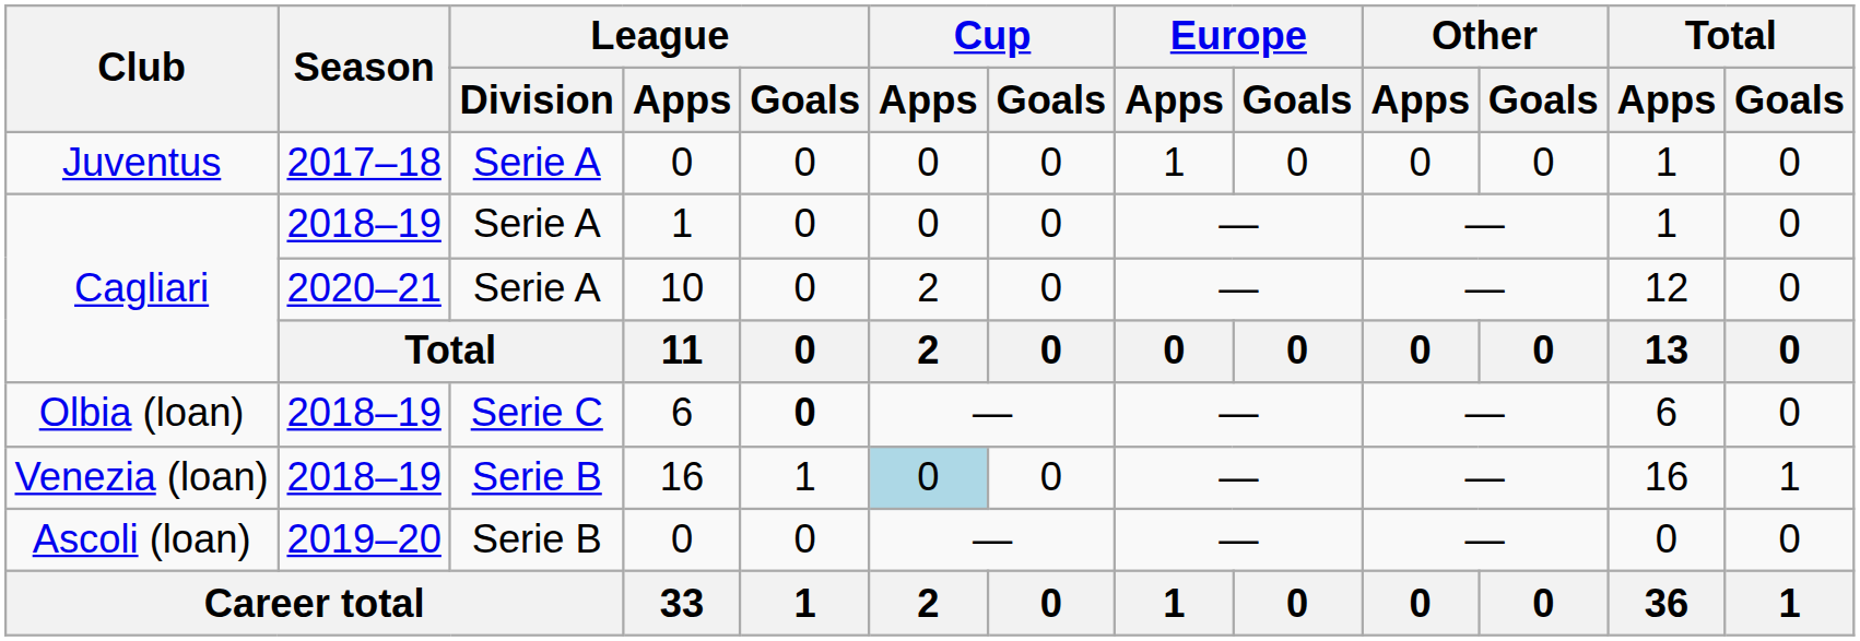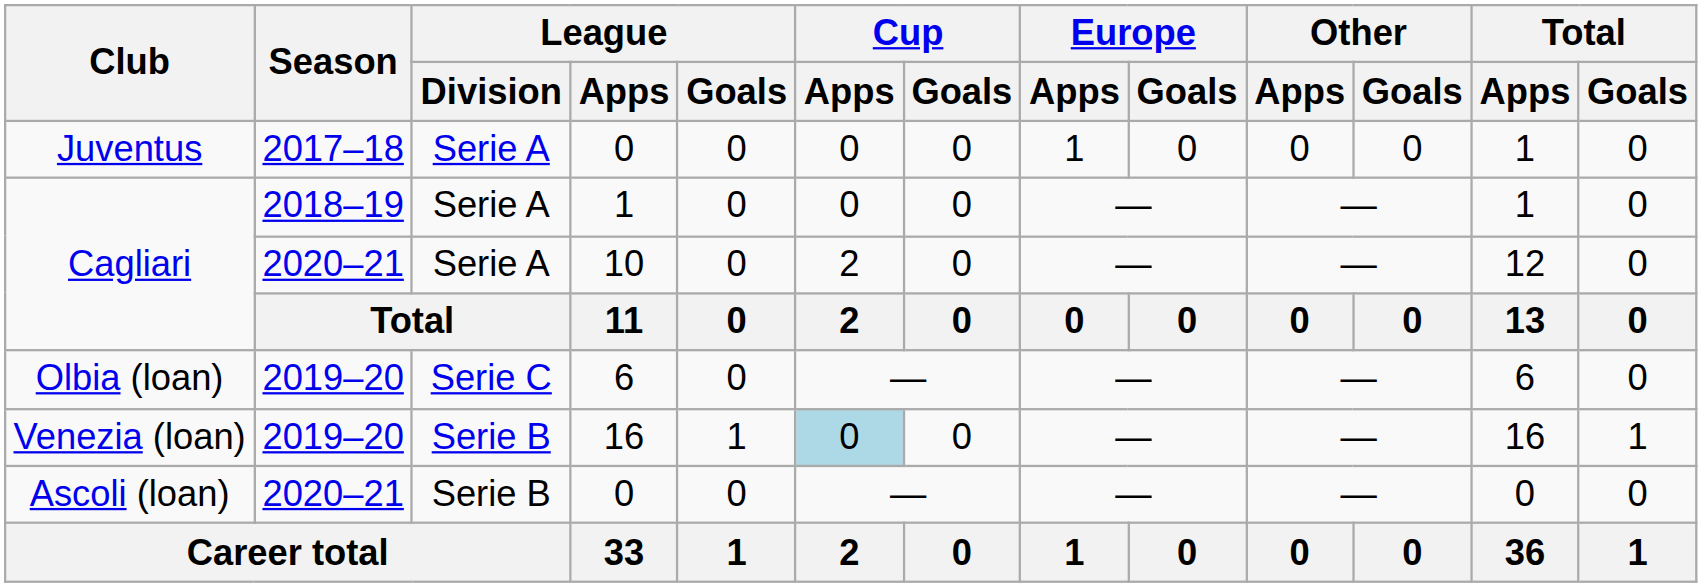Olbia (loan) | Season: 2018–19 -> 2019–20
Olbia (loan) | League / Goals: bold -> normal
Venezia (loan) | Season: 2018–19 -> 2019–20
Ascoli (loan) | Season: 2019–20 -> 2020–21
